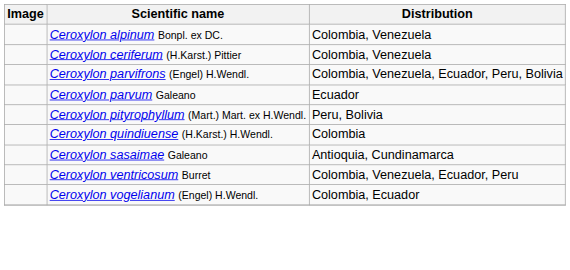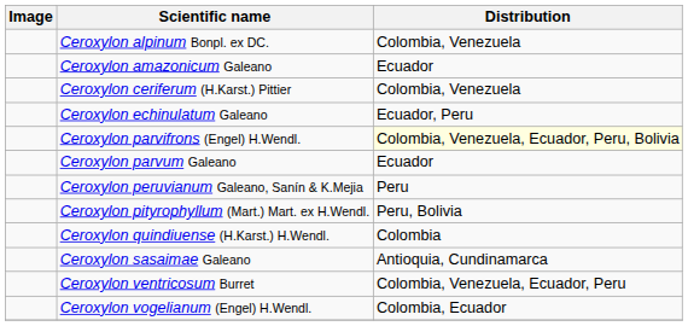+ row: Ceroxylon amazonicum Galeano | Ecuador
+ row: Ceroxylon echinulatum Galeano | Ecuador, Peru
Ceroxylon parvifrons (Engel) H.Wendl. | Distribution: no background -> lightyellow background
+ row: Ceroxylon peruvianum Galeano, Sanín & K.Mejia | Peru
